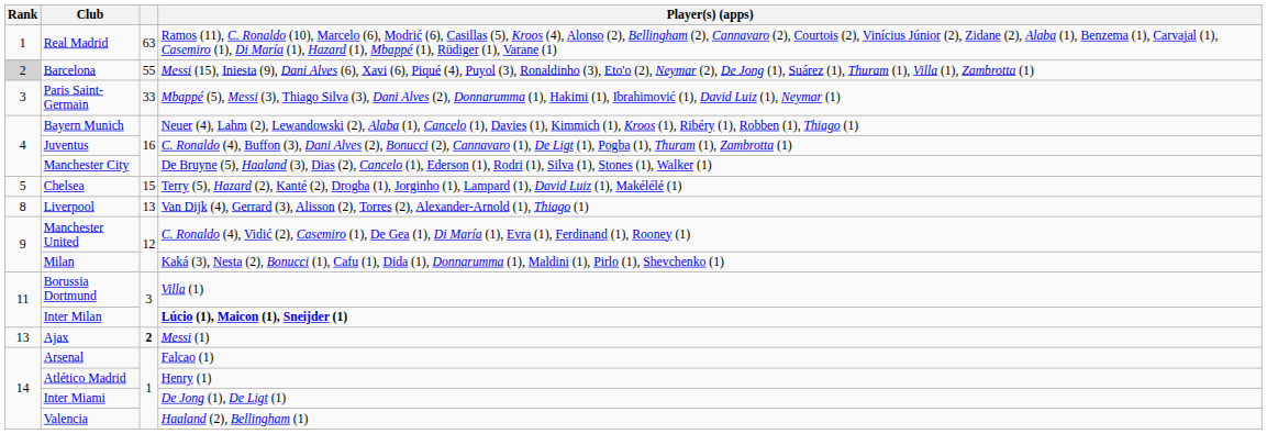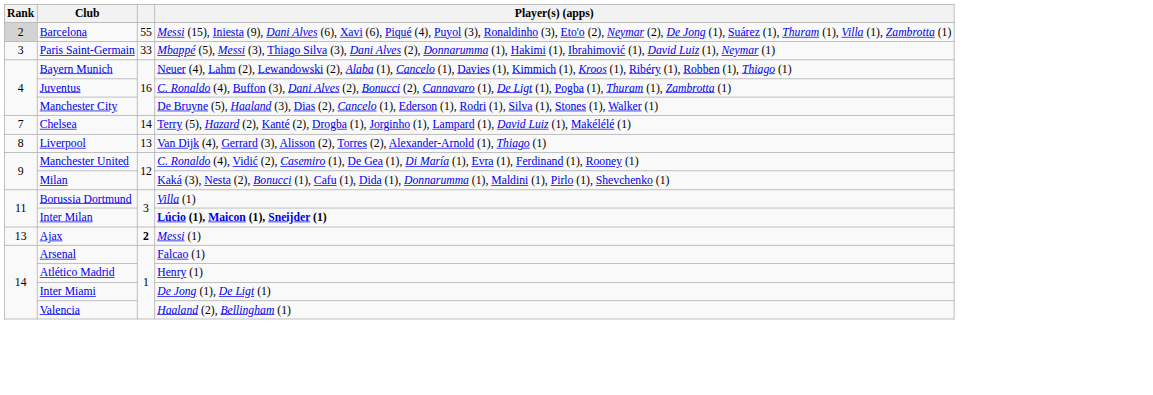- row: 1 | Real Madrid | 63 | Ramos (11), C. Ronaldo (10), Marcelo (6), Modrić (6), Casillas (5), Kroos (4), Alonso (2), Bellingham (2), Cannavaro (2), Courtois (2), Vinícius Júnior (2), Zidane (2), Alaba (1), Benzema (1), Carvajal (1), Casemiro (1), Di María (1), Hazard (1), Mbappé (1), Rüdiger (1), Varane (1)
Chelsea | Rank: 5 -> 7
Chelsea | column 3: 15 -> 14
